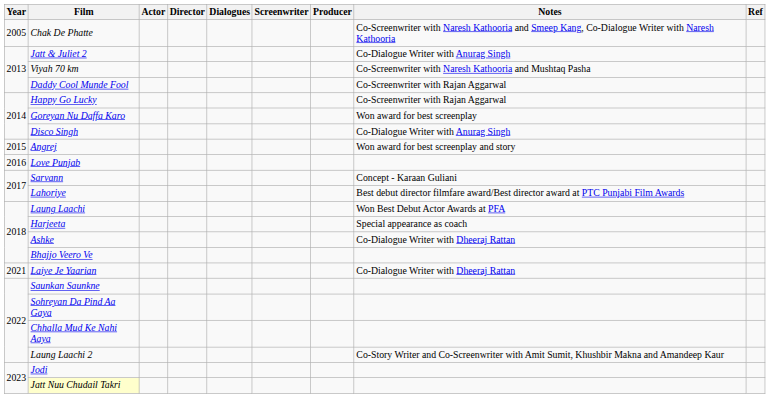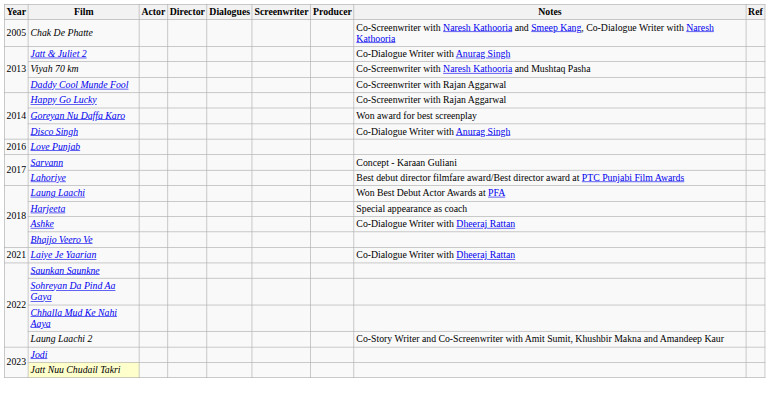- row: 2015 | Angrej | Won award for best screenplay and story
